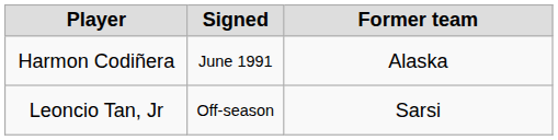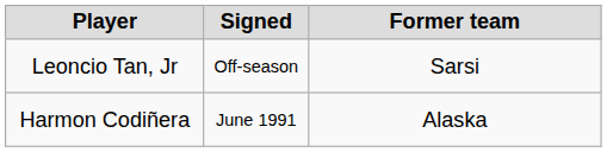rows swapped: Leoncio Tan, Jr <-> Harmon Codiñera
